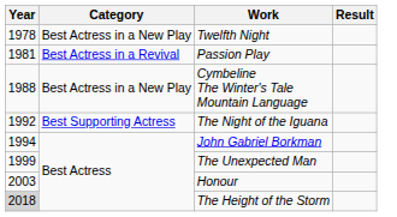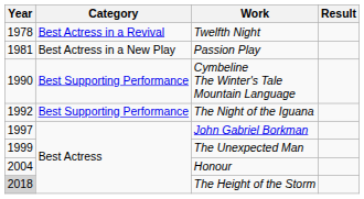Twelfth Night | Category: Best Actress in a New Play -> Best Actress in a Revival
Passion Play | Category: Best Actress in a Revival -> Best Actress in a New Play
Cymbeline The Winter's Tale Mountain Language | Year: 1988 -> 1990
Cymbeline The Winter's Tale Mountain Language | Category: Best Actress in a New Play -> Best Supporting Performance
The Night of the Iguana | Category: Best Supporting Actress -> Best Supporting Performance
John Gabriel Borkman | Year: 1994 -> 1997
Honour | Year: 2003 -> 2004
